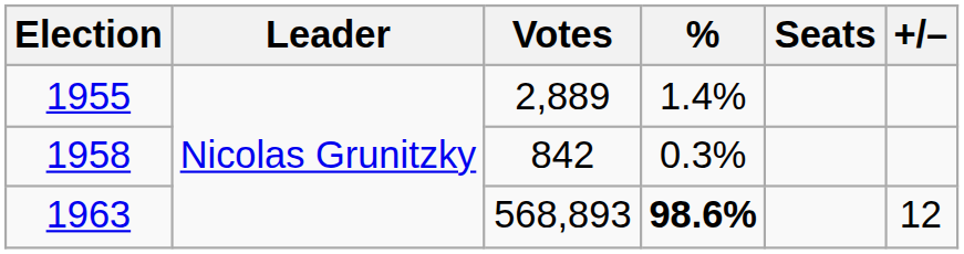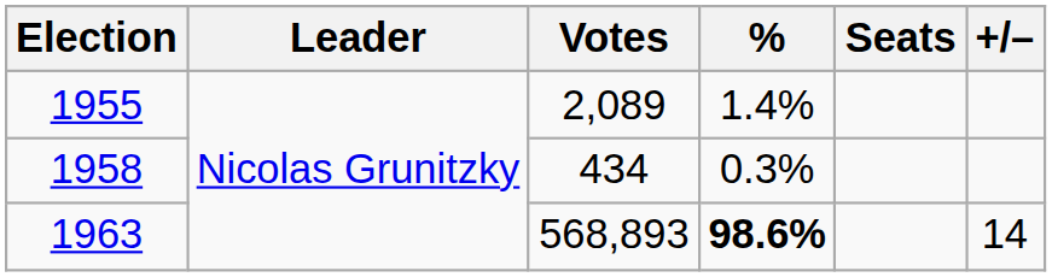1955 | Votes: 2,889 -> 2,089
1958 | Votes: 842 -> 434
1963 | +/–: 12 -> 14
